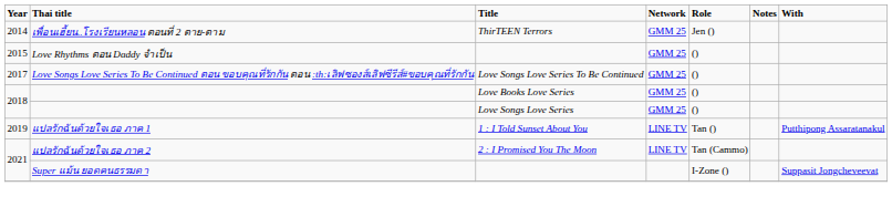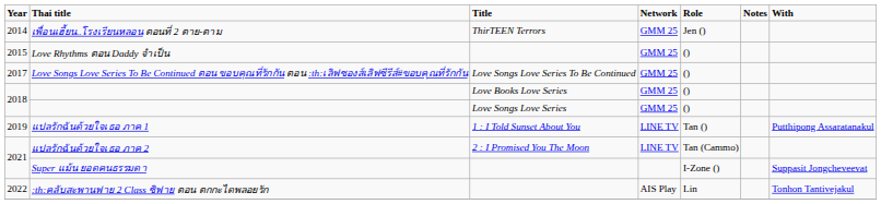+ row: 2022 | :th:คลับสะพานฟาย 2 Class ซิฟาย ตอน ตกกะไดพลอยรัก | AIS Play | Lin | Tonhon Tantivejakul
